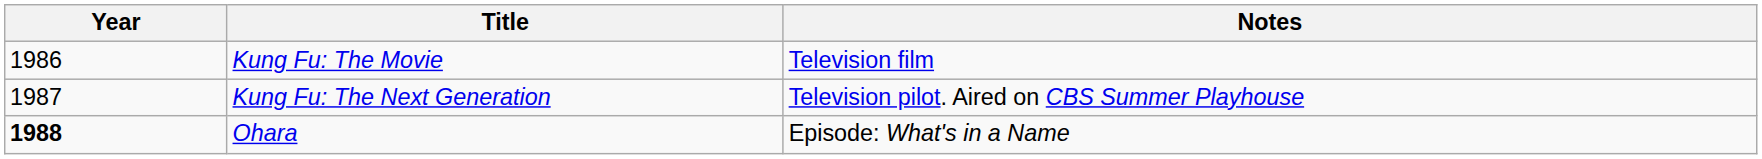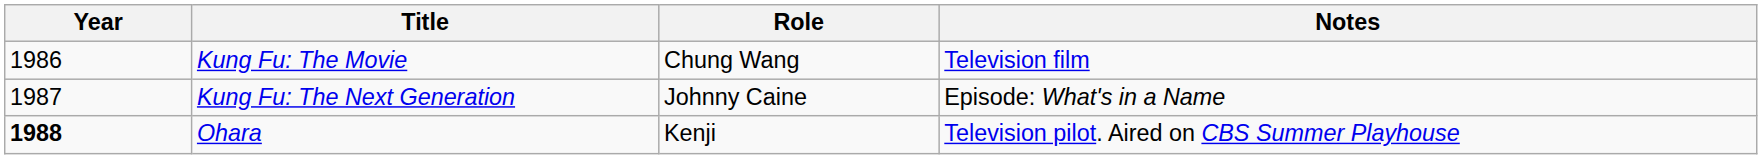+ column: Role | Chung Wang | Johnny Caine | Kenji
Kung Fu: The Next Generation | Notes: Television pilot. Aired on CBS Summer Playhouse -> Episode: What's in a Name
Ohara | Notes: Episode: What's in a Name -> Television pilot. Aired on CBS Summer Playhouse
